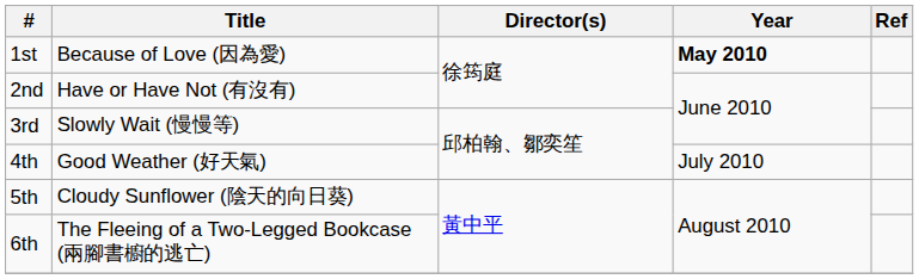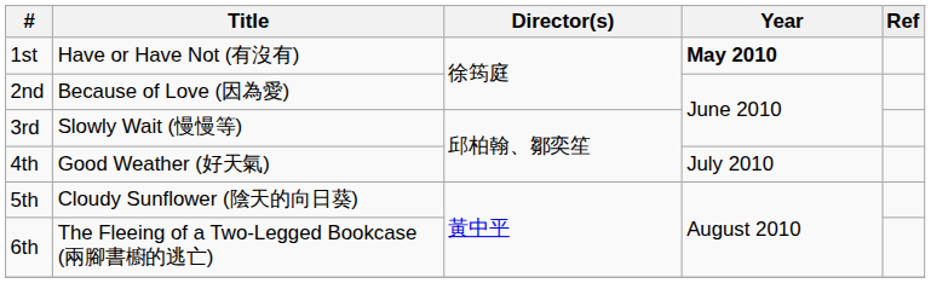1st | column 2: Because of Love (因為愛) -> Have or Have Not (有沒有)
2nd | column 2: Have or Have Not (有沒有) -> Because of Love (因為愛)
